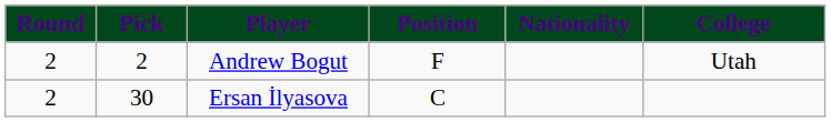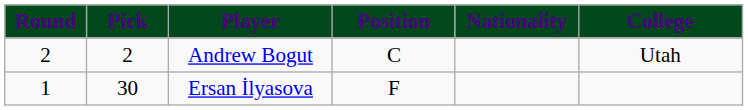Andrew Bogut | Position: F -> C
Ersan İlyasova | Round: 2 -> 1
Ersan İlyasova | Position: C -> F
